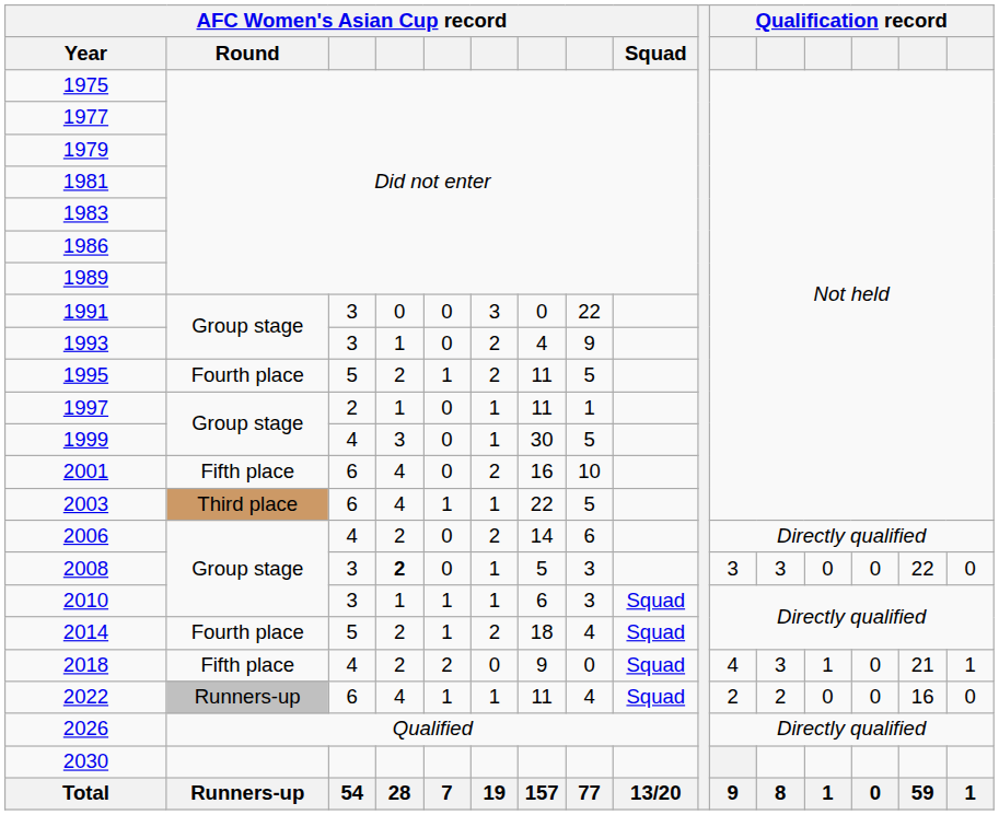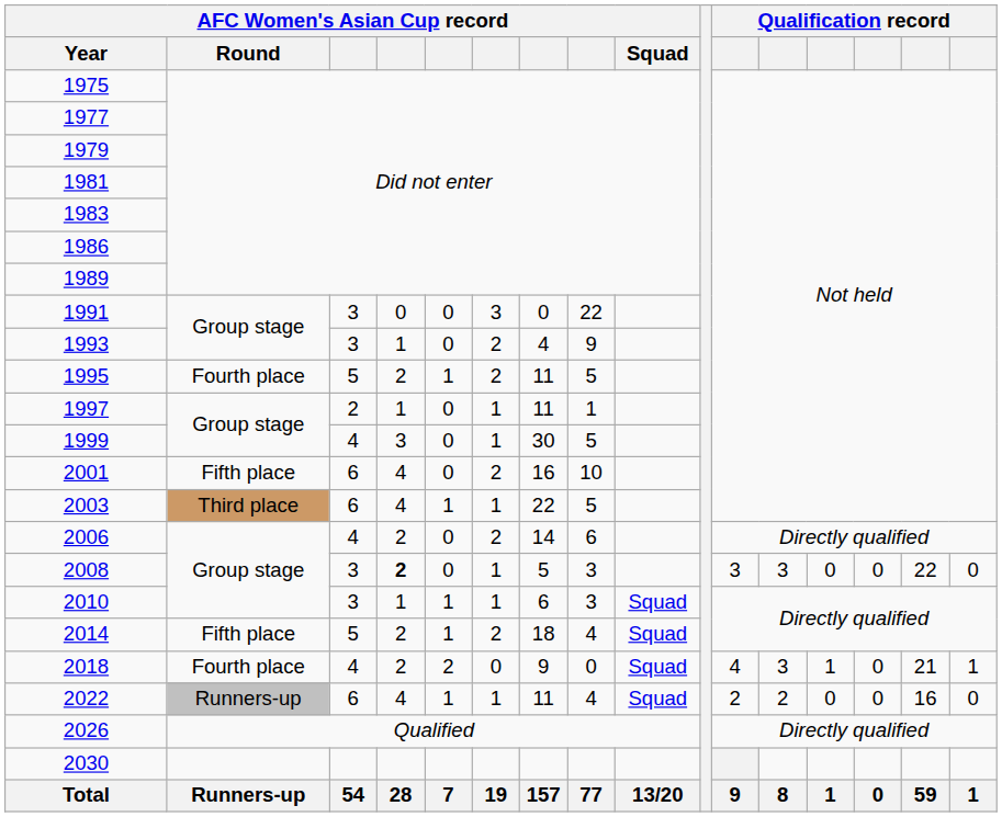2014 | AFC Women's Asian Cup record / Round: Fourth place -> Fifth place
2018 | AFC Women's Asian Cup record / Round: Fifth place -> Fourth place
